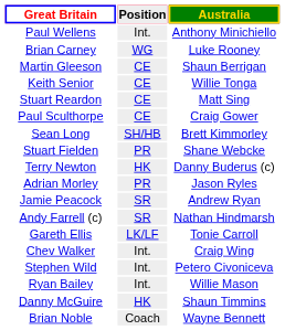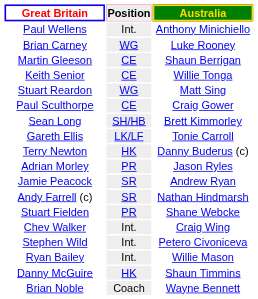Stuart Reardon | Position: CE -> WG
rows swapped: Stuart Fielden <-> Gareth Ellis
